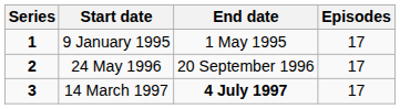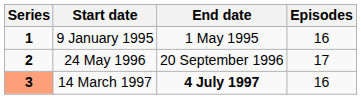9 January 1995 | Episodes: 17 -> 16
14 March 1997 | Series: no background -> lightsalmon background
14 March 1997 | Episodes: 17 -> 16
